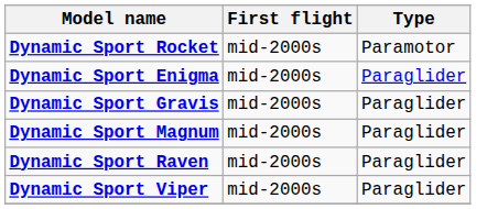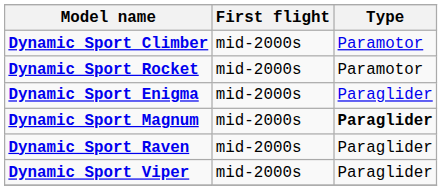+ row: Dynamic Sport Climber | mid-2000s | Paramotor
- row: Dynamic Sport Gravis | mid-2000s | Paraglider
Dynamic Sport Magnum | Type: normal -> bold
